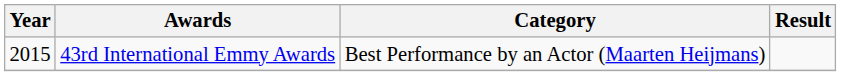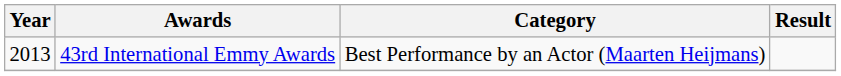43rd International Emmy Awards | Year: 2015 -> 2013
